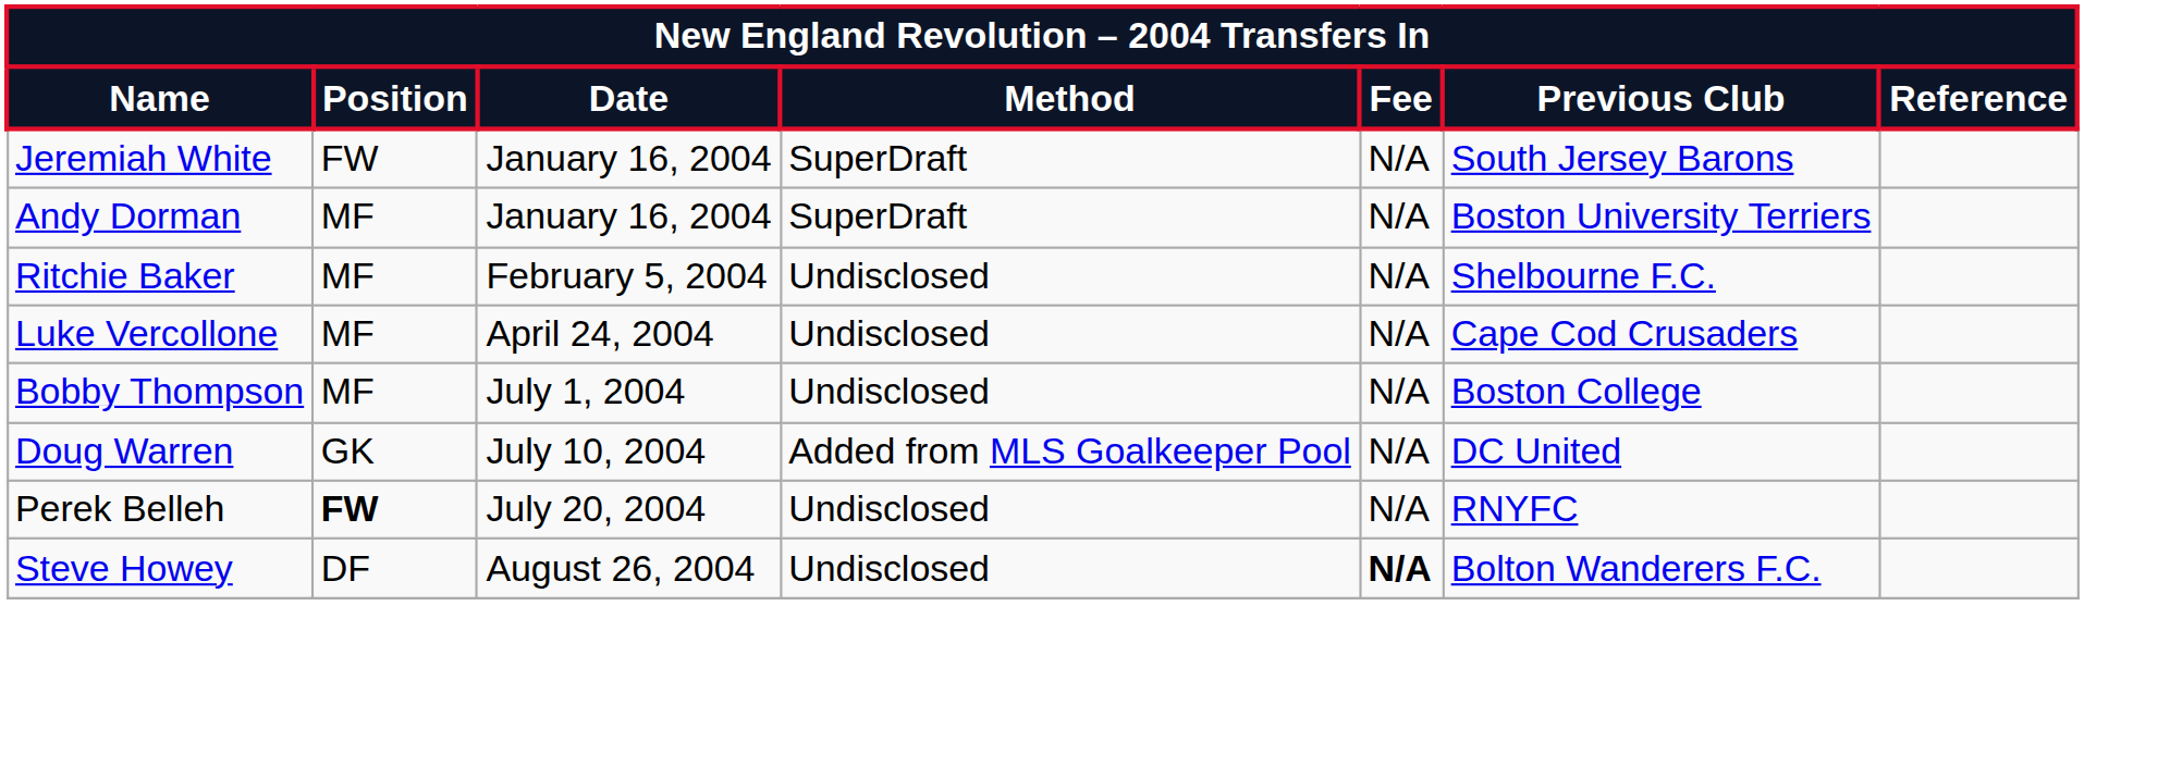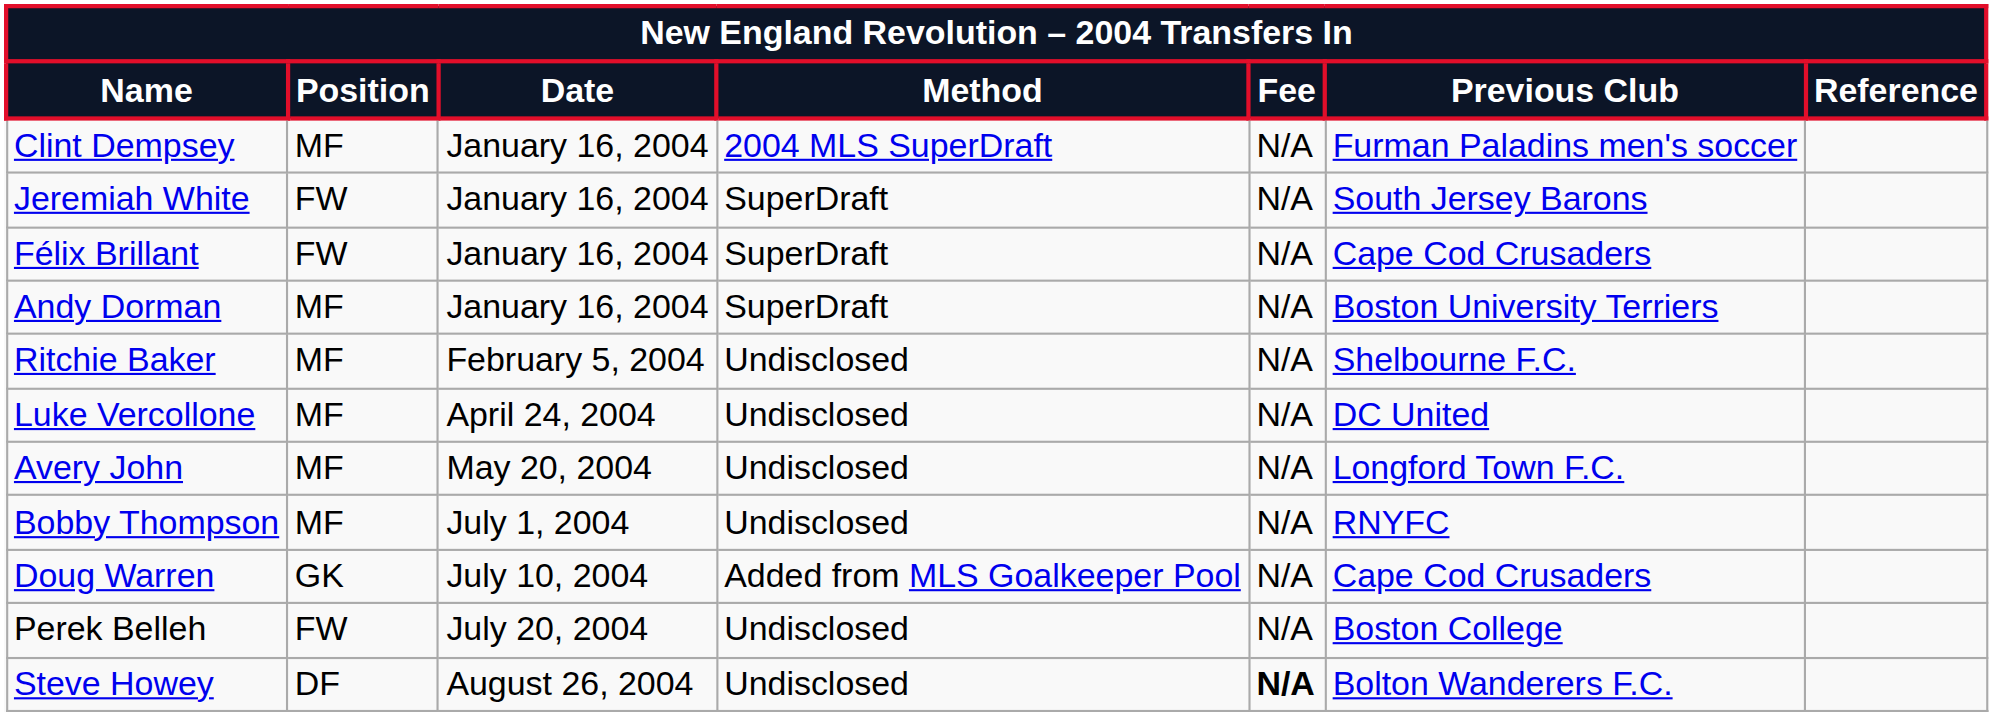+ row: Clint Dempsey | MF | January 16, 2004 | 2004 MLS SuperDraft | N/A | Furman Paladins men's soccer
+ row: Félix Brillant | FW | January 16, 2004 | SuperDraft | N/A | Cape Cod Crusaders
Luke Vercollone | Previous Club: Cape Cod Crusaders -> DC United
+ row: Avery John | MF | May 20, 2004 | Undisclosed | N/A | Longford Town F.C.
Bobby Thompson | Previous Club: Boston College -> RNYFC
Doug Warren | Previous Club: DC United -> Cape Cod Crusaders
Perek Belleh | Position: bold -> normal
Perek Belleh | Previous Club: RNYFC -> Boston College
